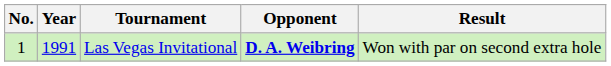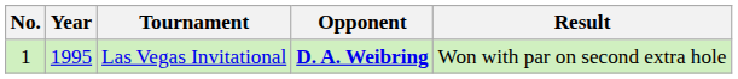Las Vegas Invitational | Year: 1991 -> 1995
